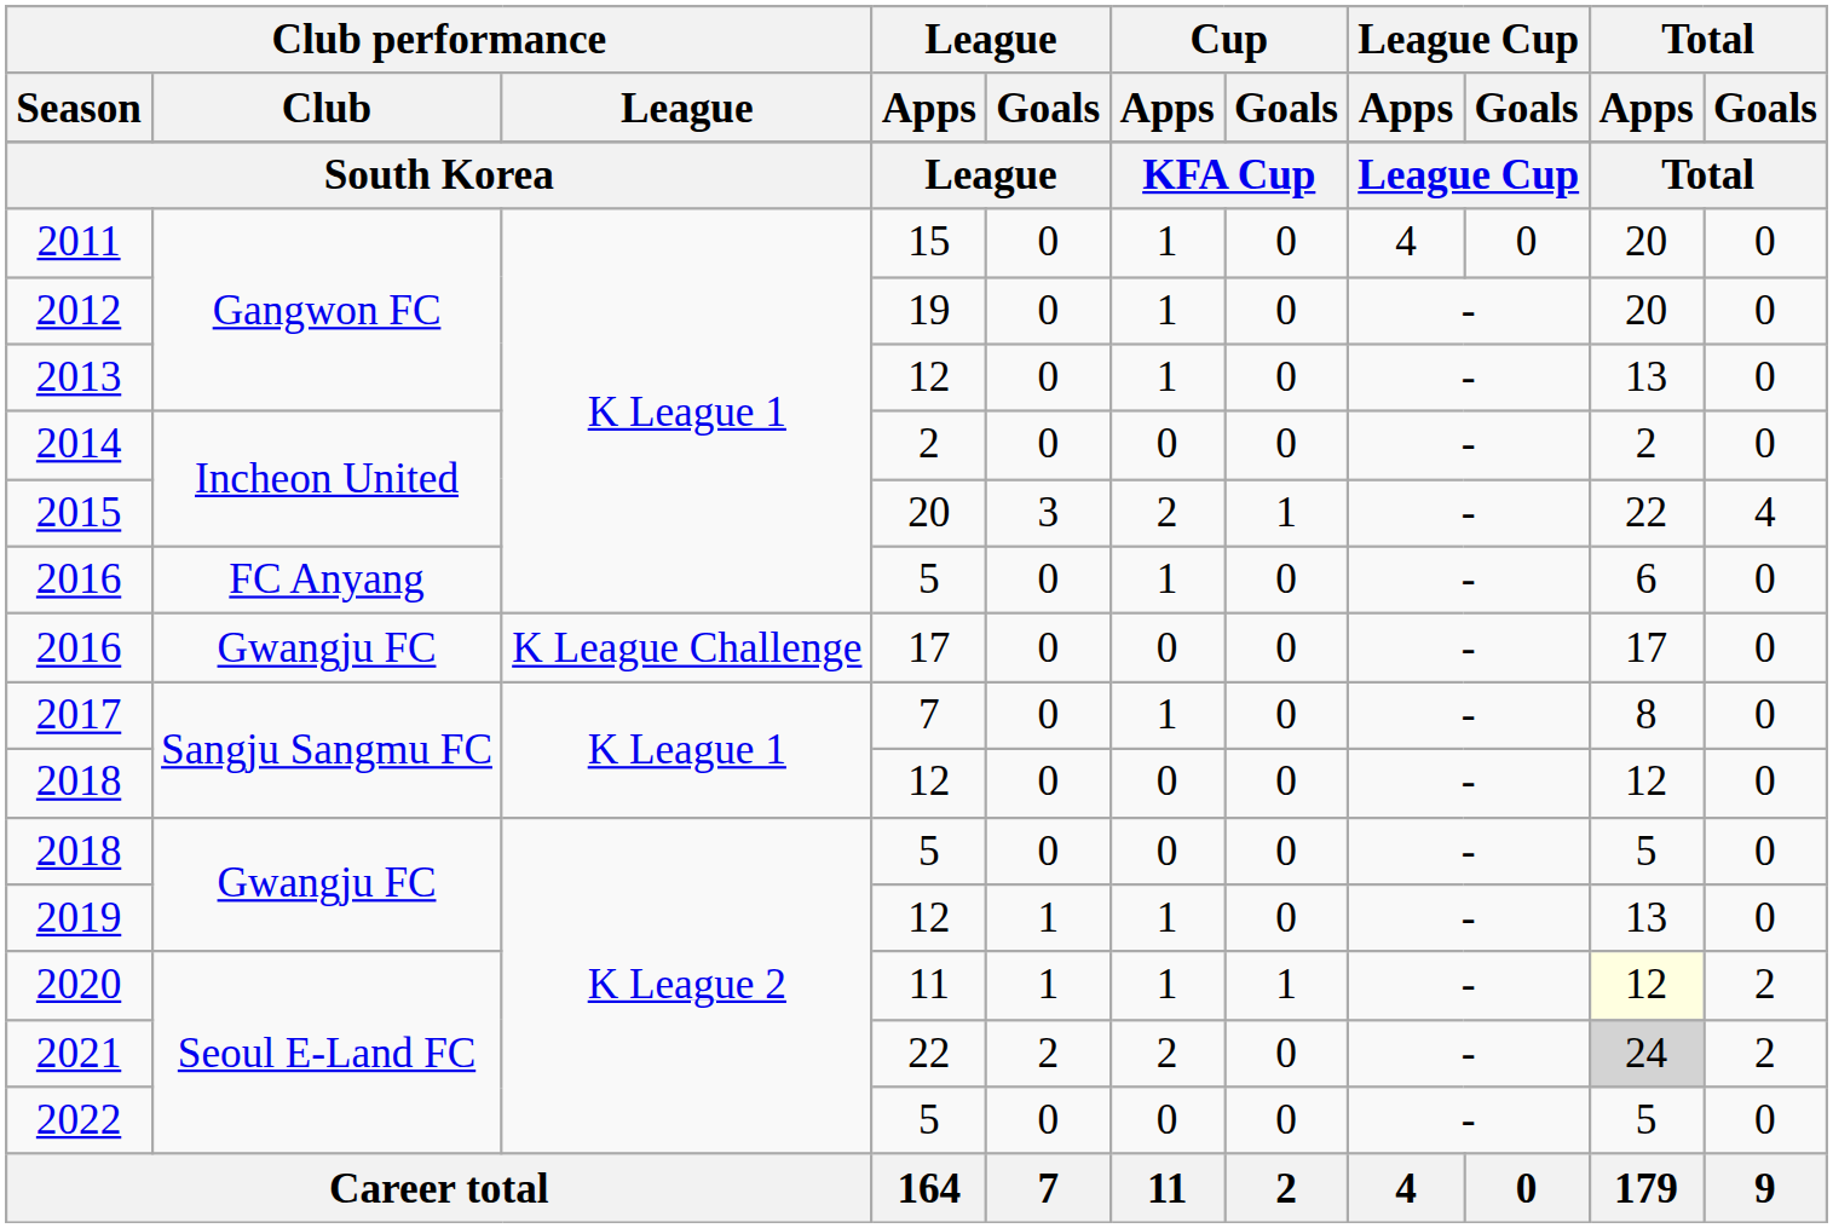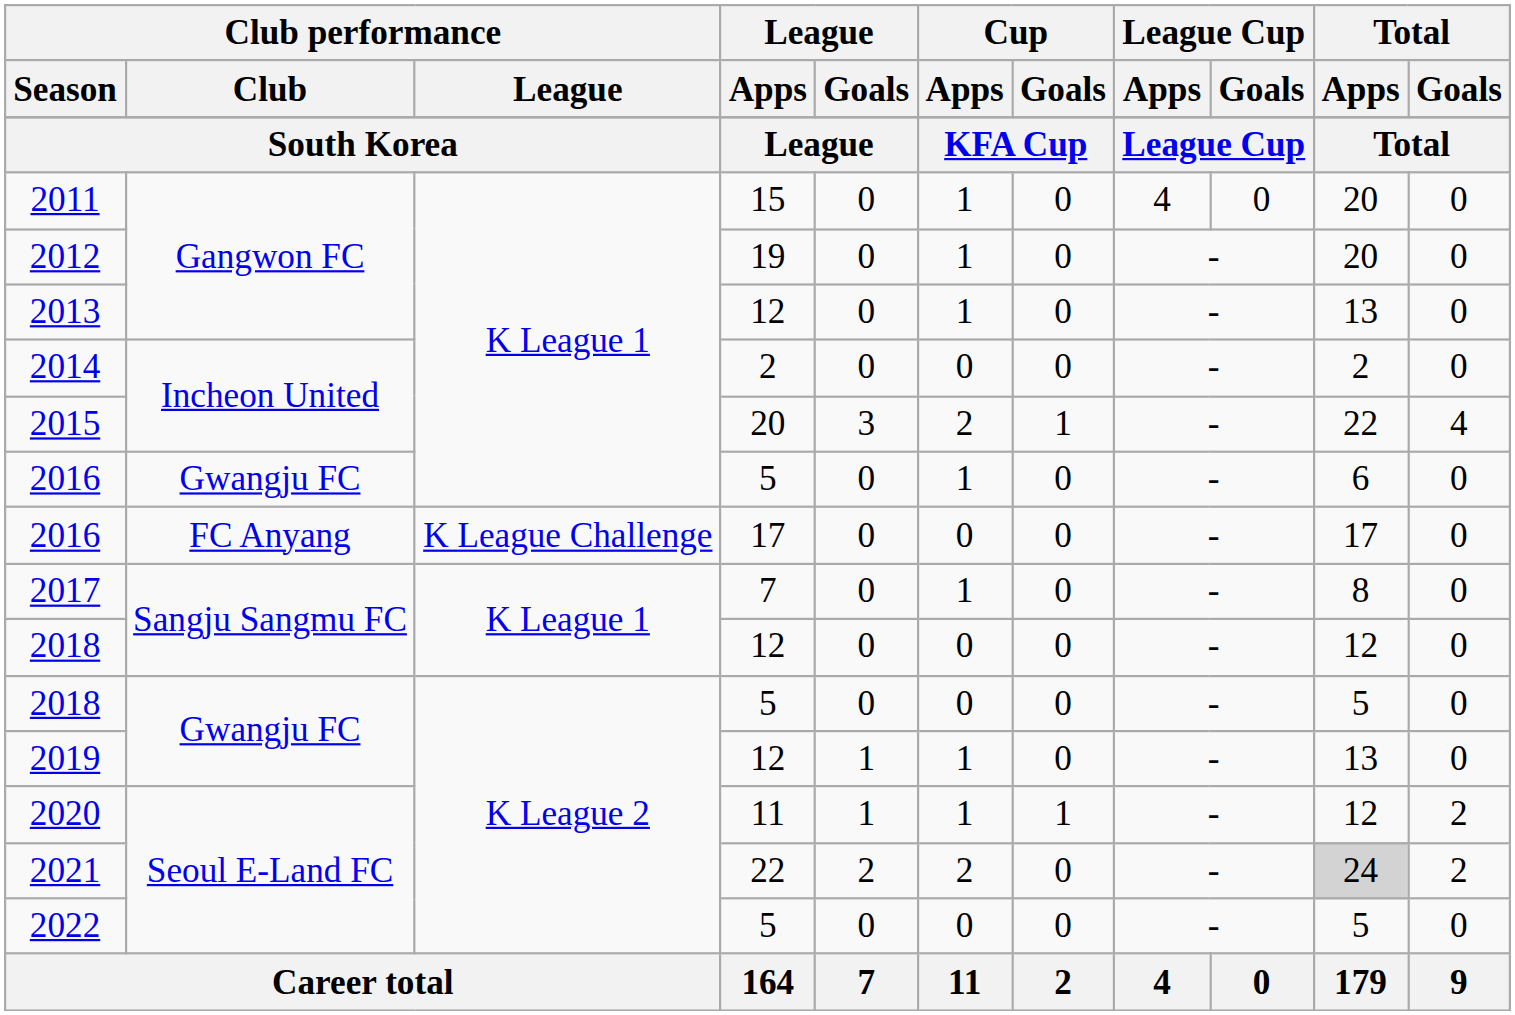2016 / 5 | Club performance / Club: FC Anyang -> Gwangju FC
2016 / 17 | Club performance / Club: Gwangju FC -> FC Anyang
2020 | Total / Apps: lightyellow background -> no background
